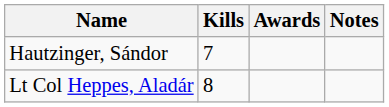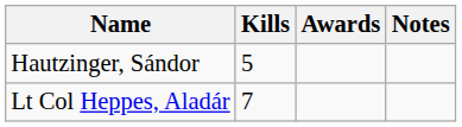Hautzinger, Sándor | Kills: 7 -> 5
Lt Col Heppes, Aladár | Kills: 8 -> 7
